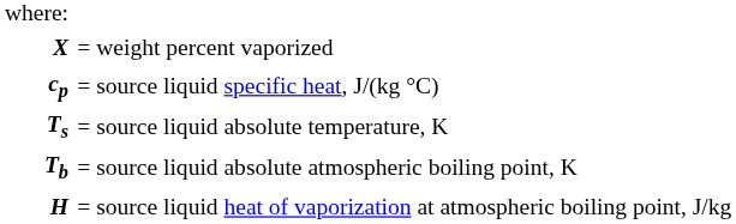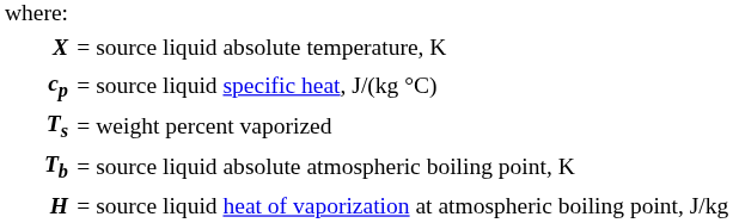X | column 2: = weight percent vaporized -> = source liquid absolute temperature, K
Ts | column 2: = source liquid absolute temperature, K -> = weight percent vaporized
